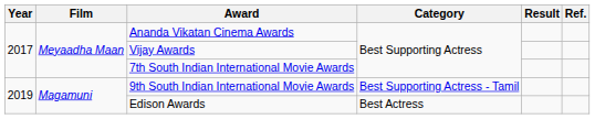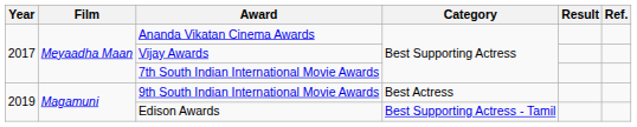9th South Indian International Movie Awards | Category: Best Supporting Actress - Tamil -> Best Actress
Edison Awards | Category: Best Actress -> Best Supporting Actress - Tamil
